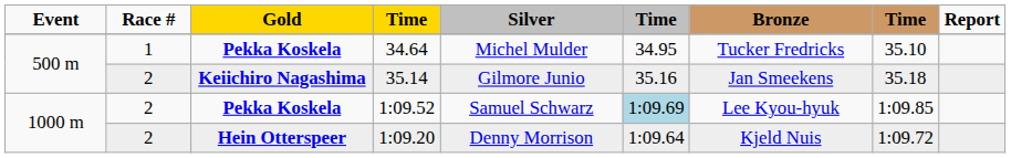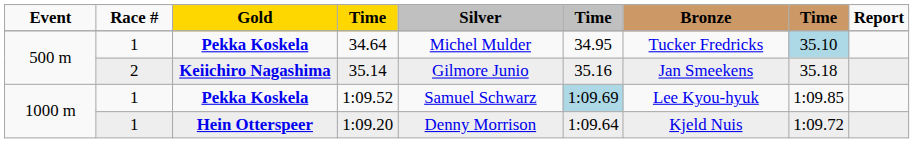34.64 | column 8: no background -> lightblue background
1:09.52 | Race #: 2 -> 1
1:09.20 | Race #: 2 -> 1
